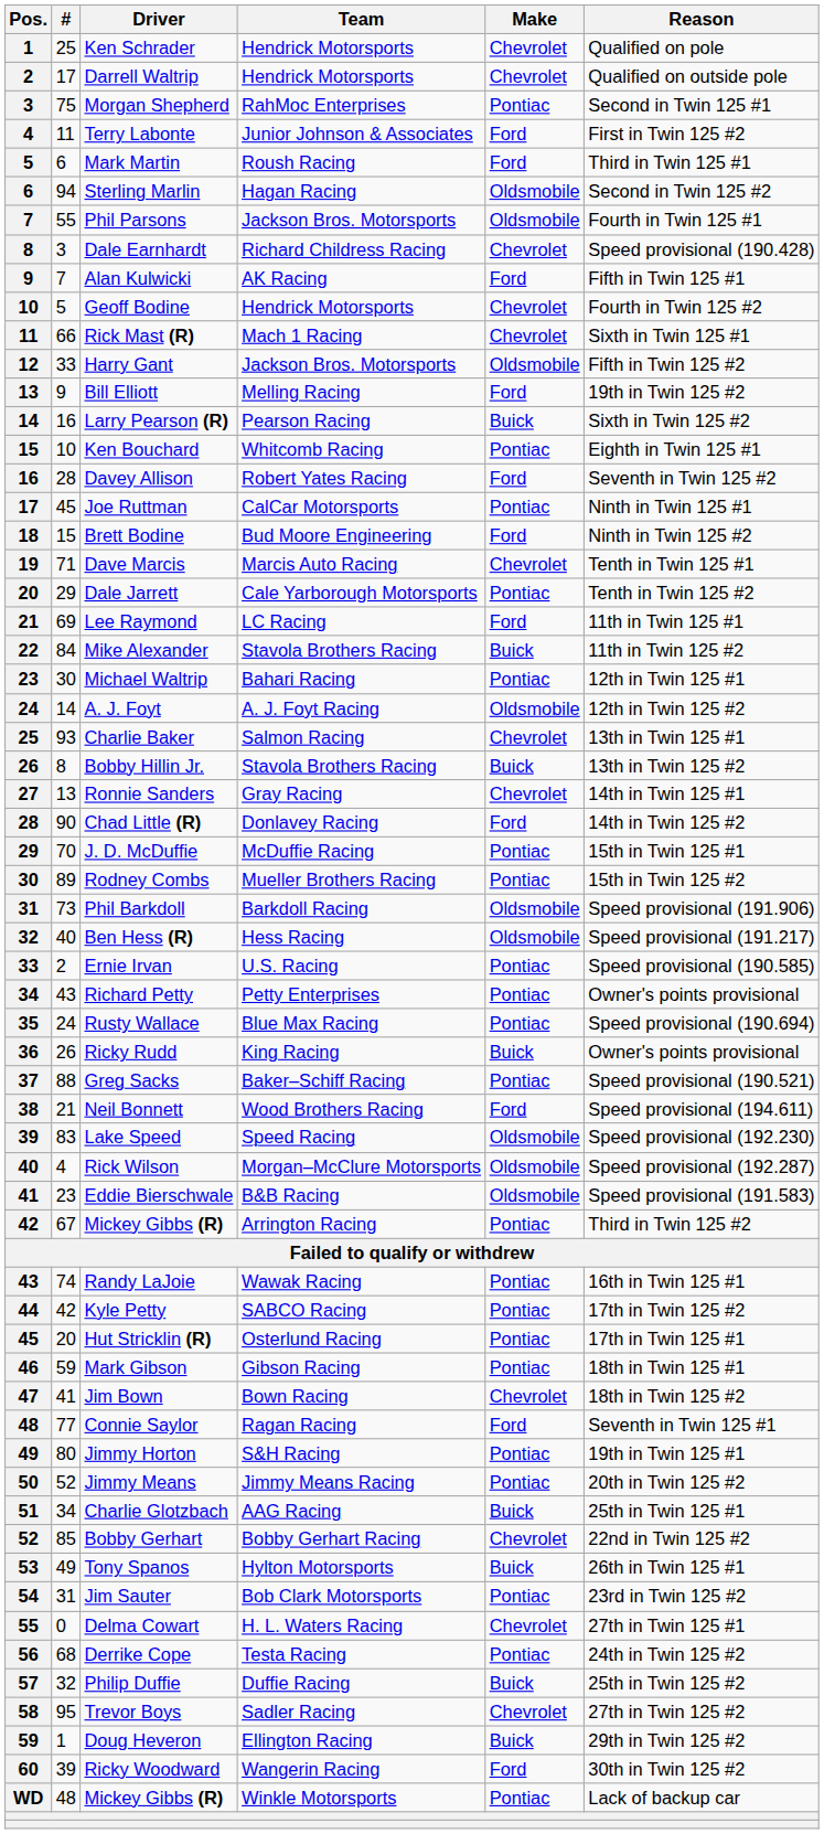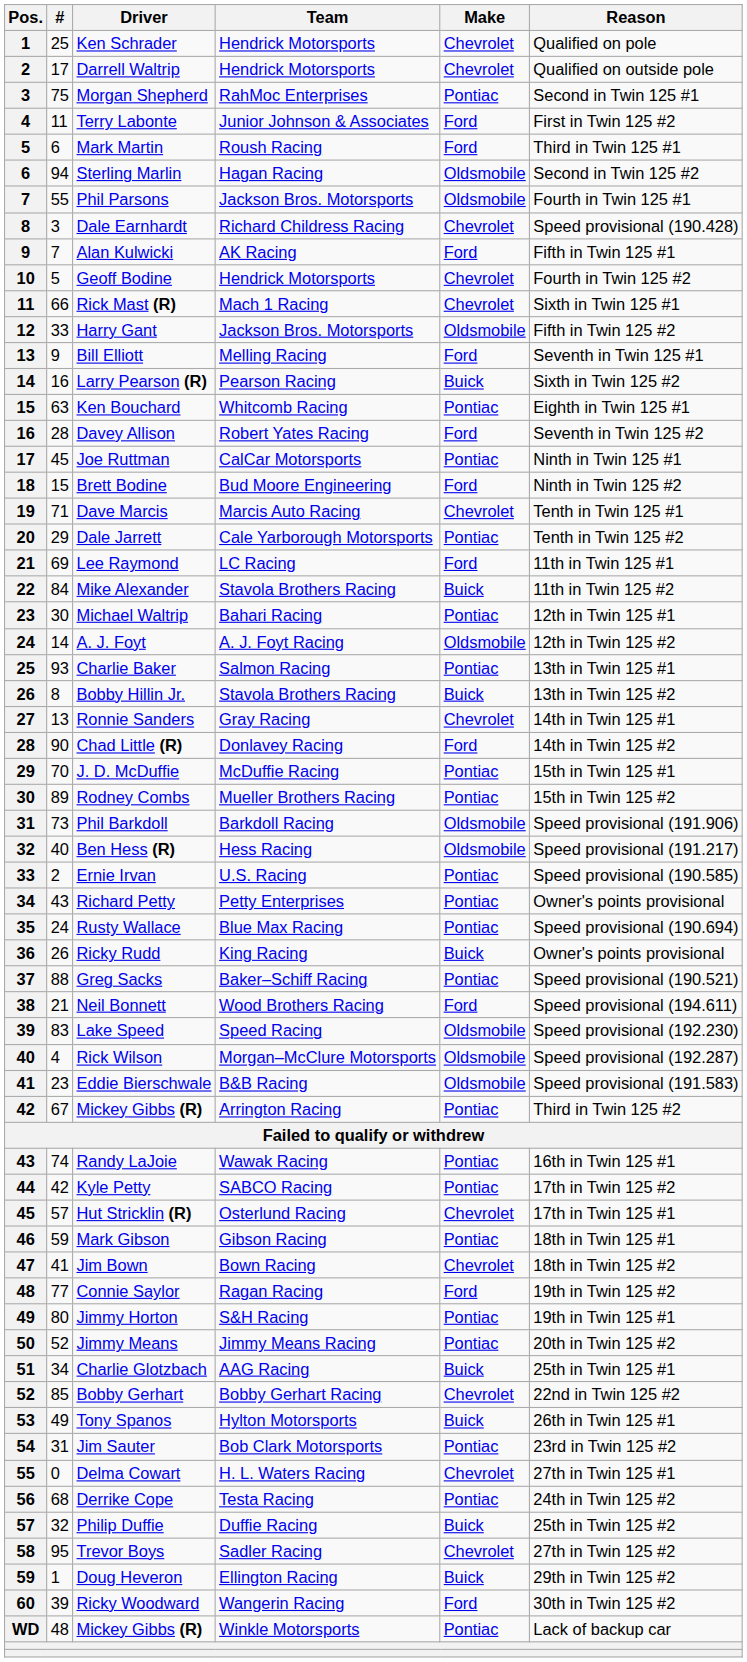Bill Elliott | Reason: 19th in Twin 125 #2 -> Seventh in Twin 125 #1
Ken Bouchard | #: 10 -> 63
Charlie Baker | Make: Chevrolet -> Pontiac
Hut Stricklin (R) | #: 20 -> 57
Hut Stricklin (R) | Make: Pontiac -> Chevrolet
Connie Saylor | Reason: Seventh in Twin 125 #1 -> 19th in Twin 125 #2
